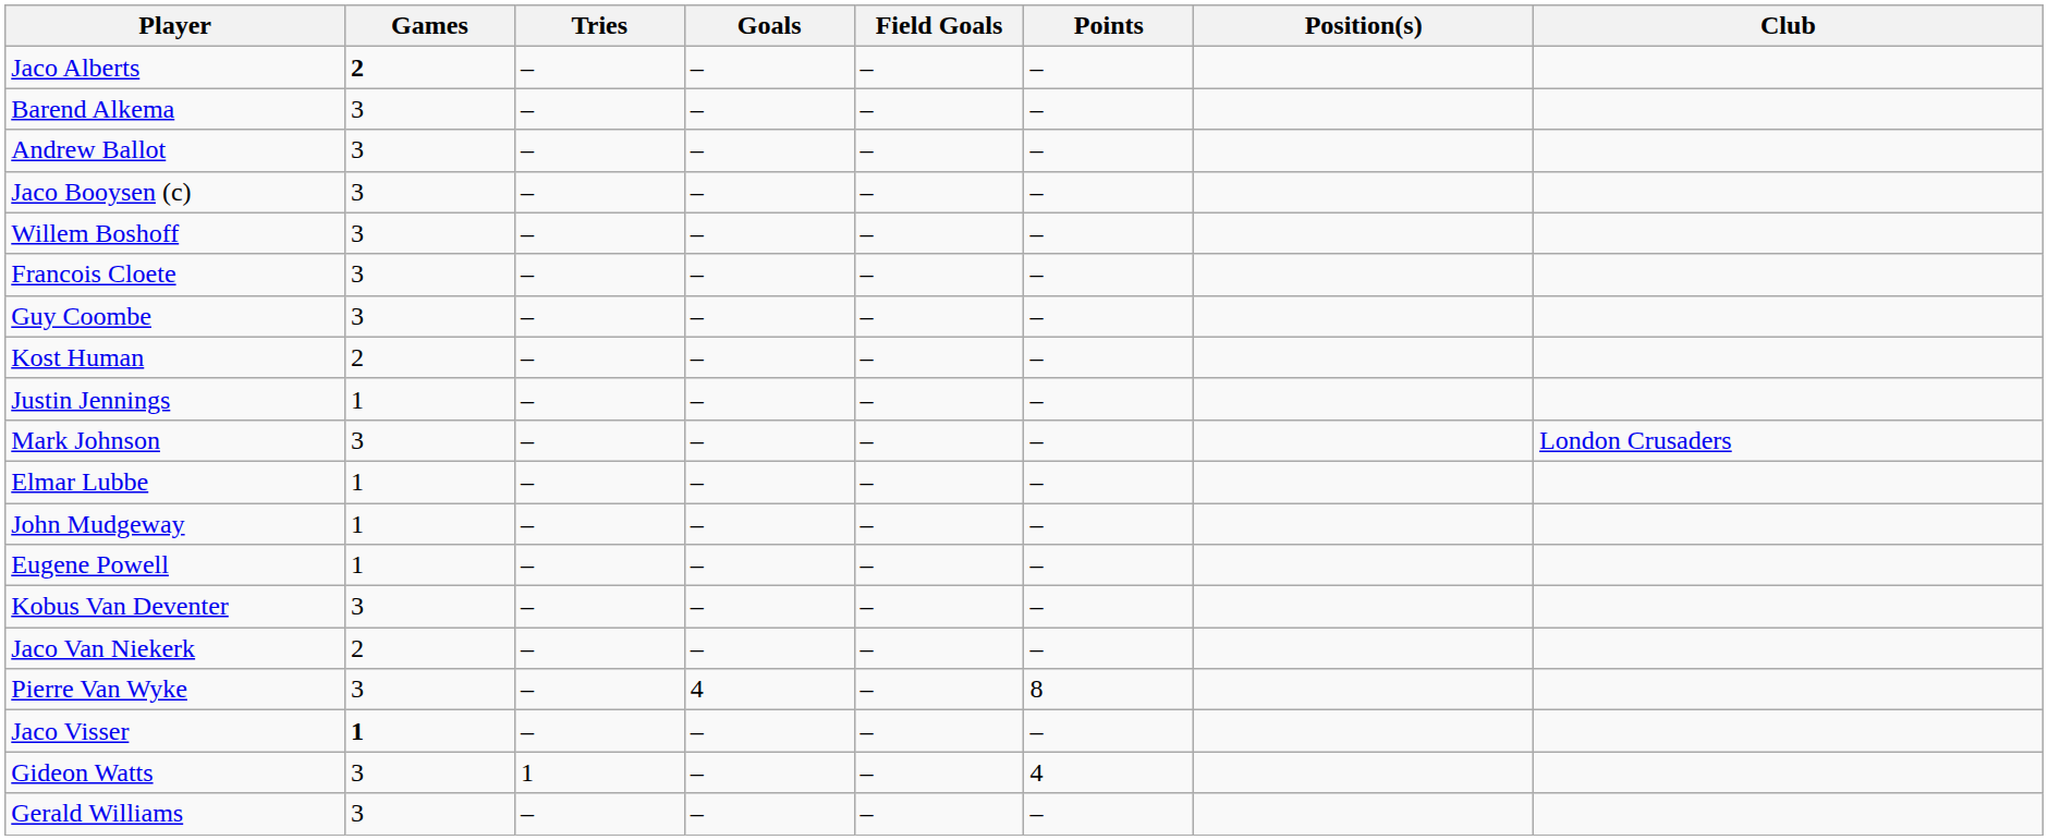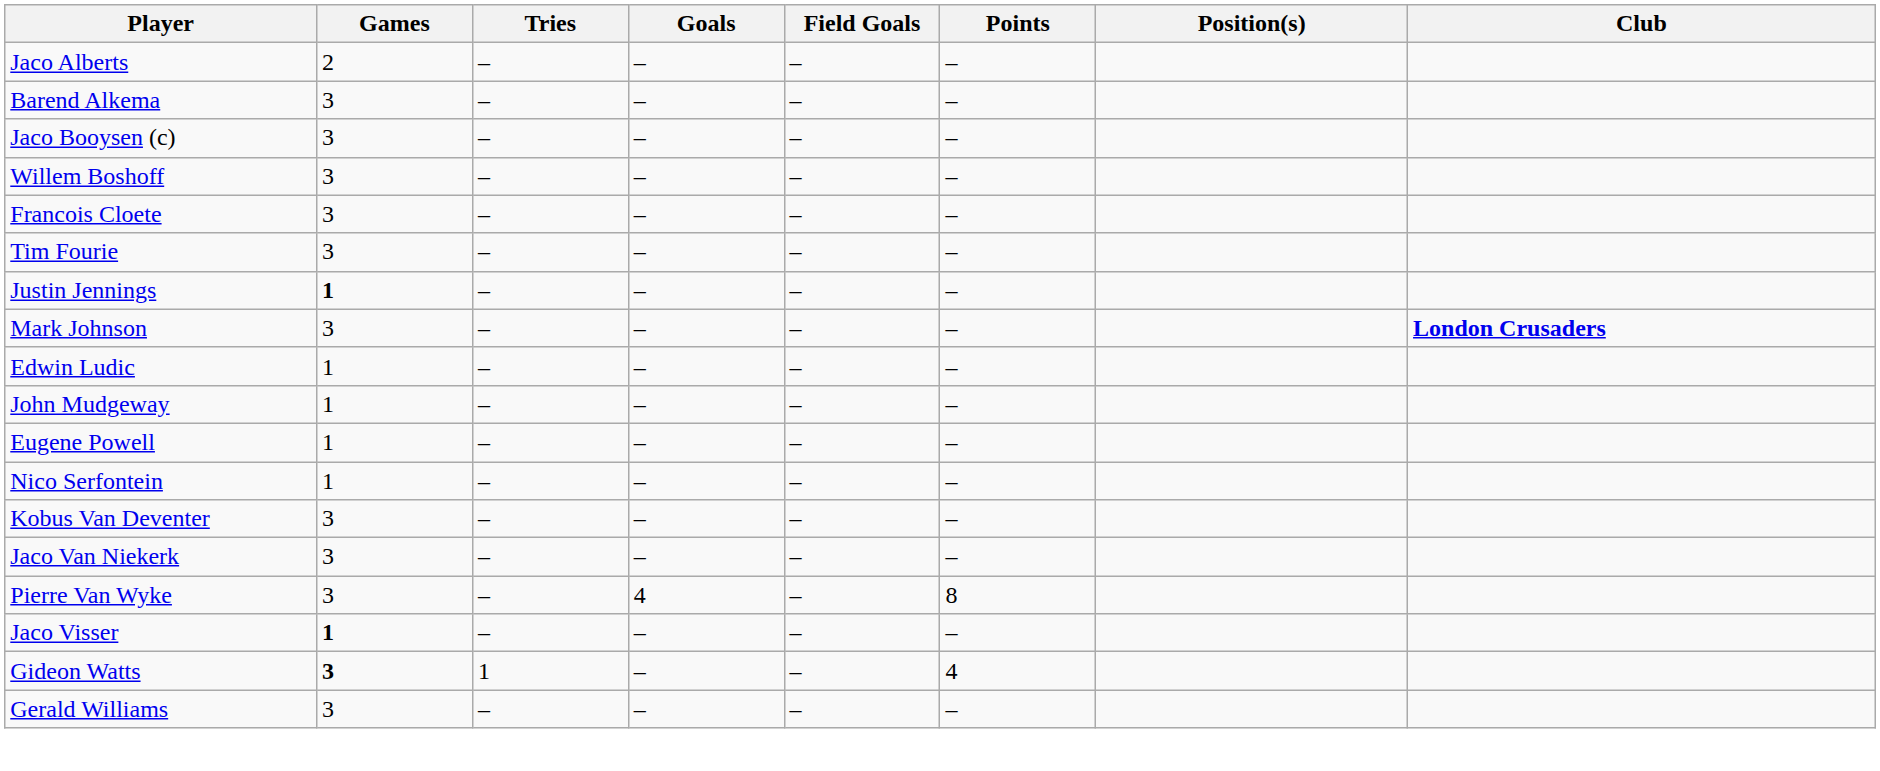Jaco Alberts | Games: bold -> normal
- row: Andrew Ballot | 3 | – | – | – | –
- row: Guy Coombe | 3 | – | – | – | –
+ row: Tim Fourie | 3 | – | – | – | –
- row: Kost Human | 2 | – | – | – | –
Justin Jennings | Games: normal -> bold
Mark Johnson | Club: normal -> bold
- row: Elmar Lubbe | 1 | – | – | – | –
+ row: Edwin Ludic | 1 | – | – | – | –
+ row: Nico Serfontein | 1 | – | – | – | –
Jaco Van Niekerk | Games: 2 -> 3
Gideon Watts | Games: normal -> bold
